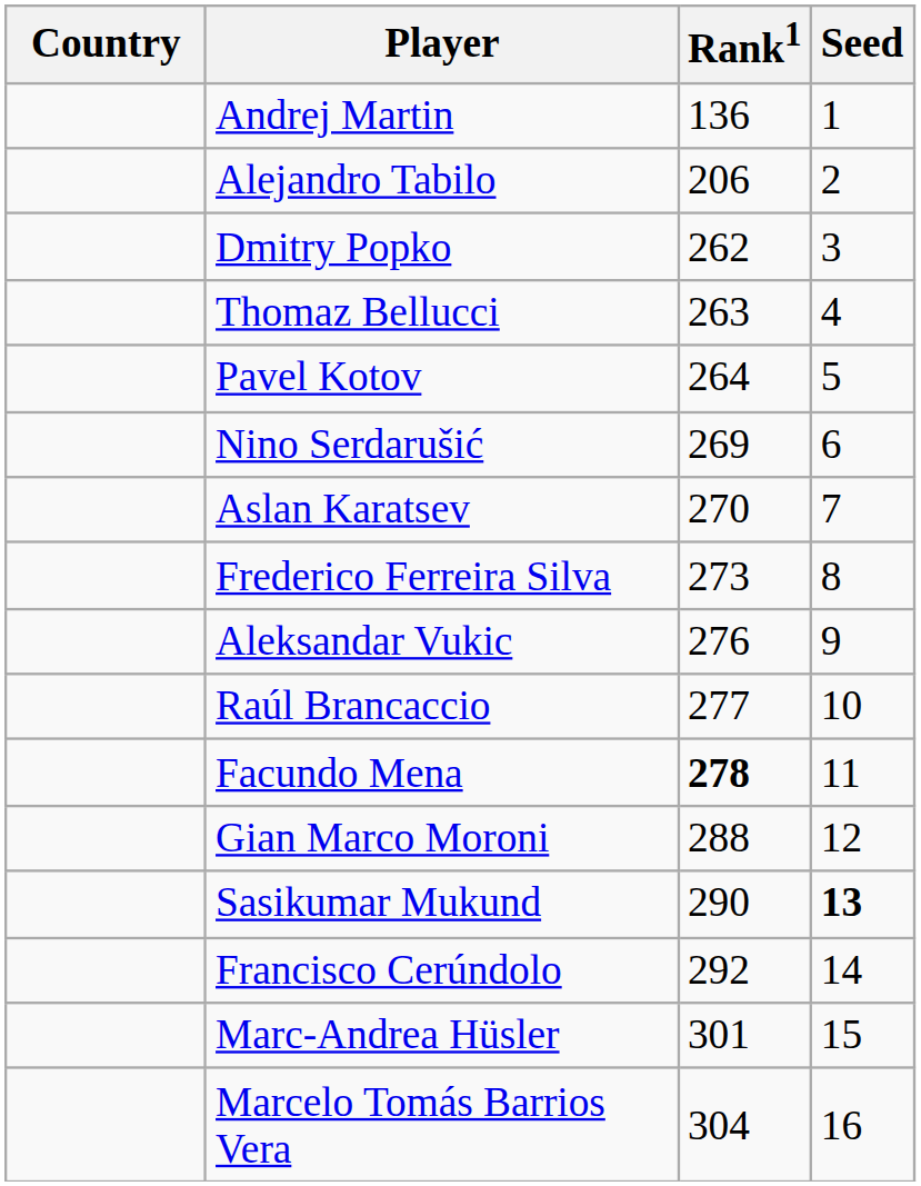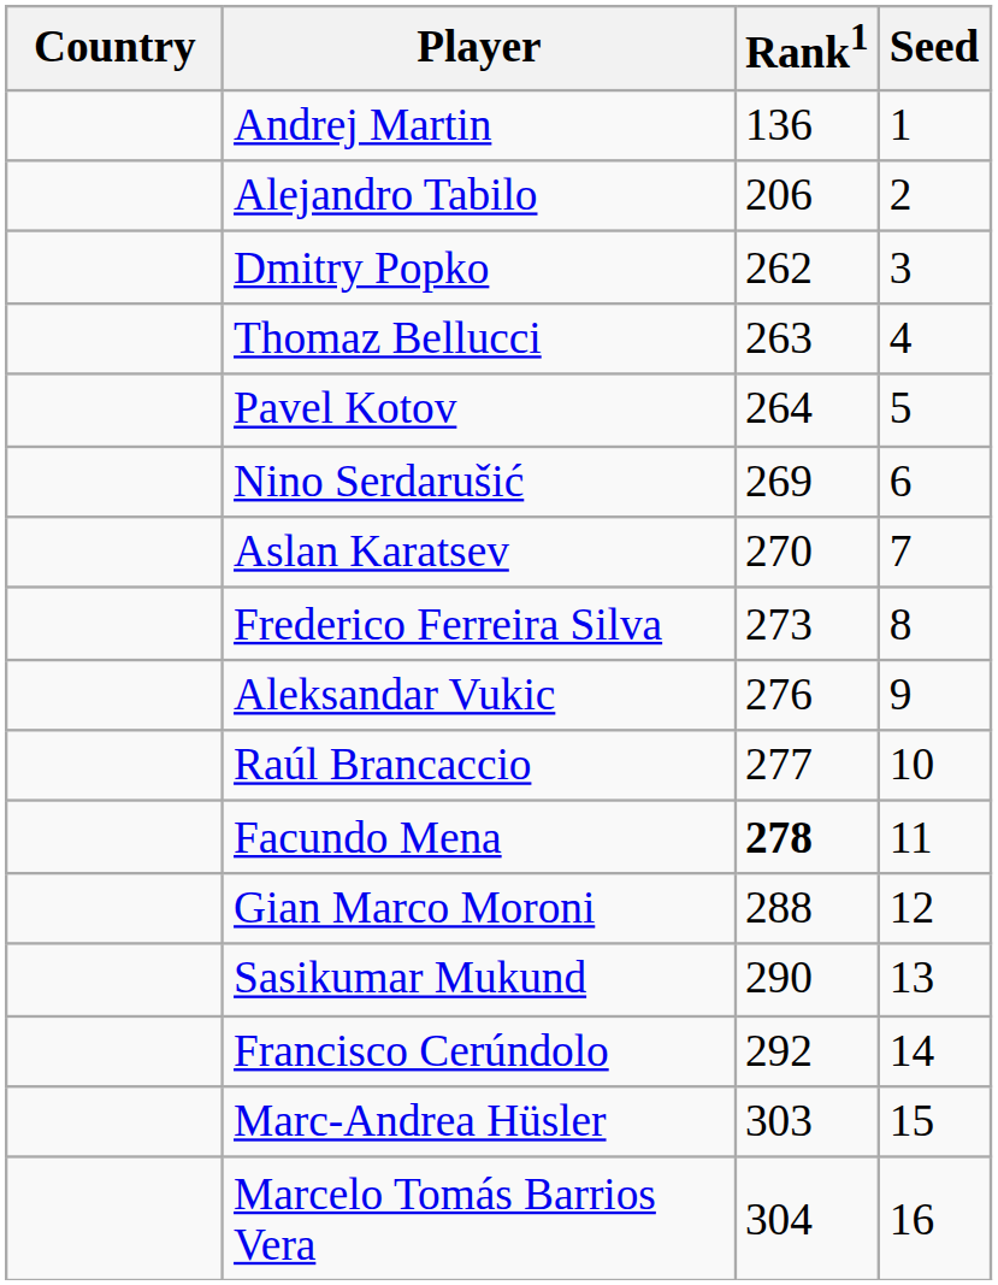Sasikumar Mukund | Seed: bold -> normal
Marc-Andrea Hüsler | Rank1: 301 -> 303
